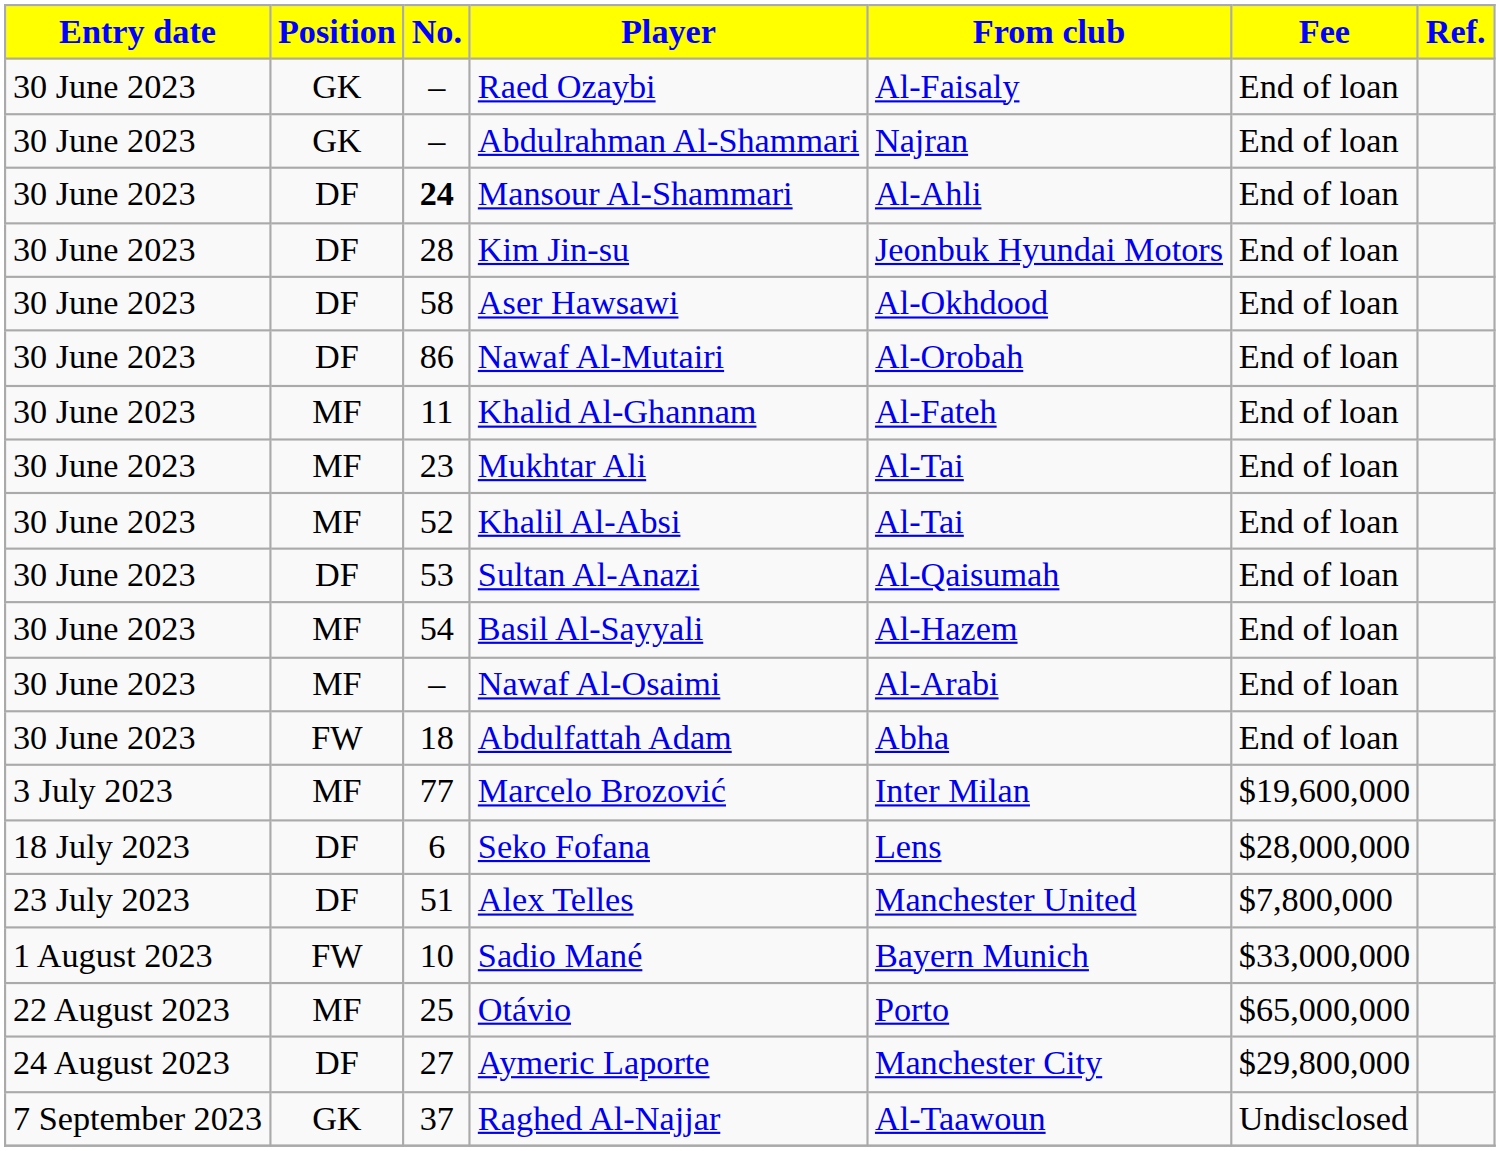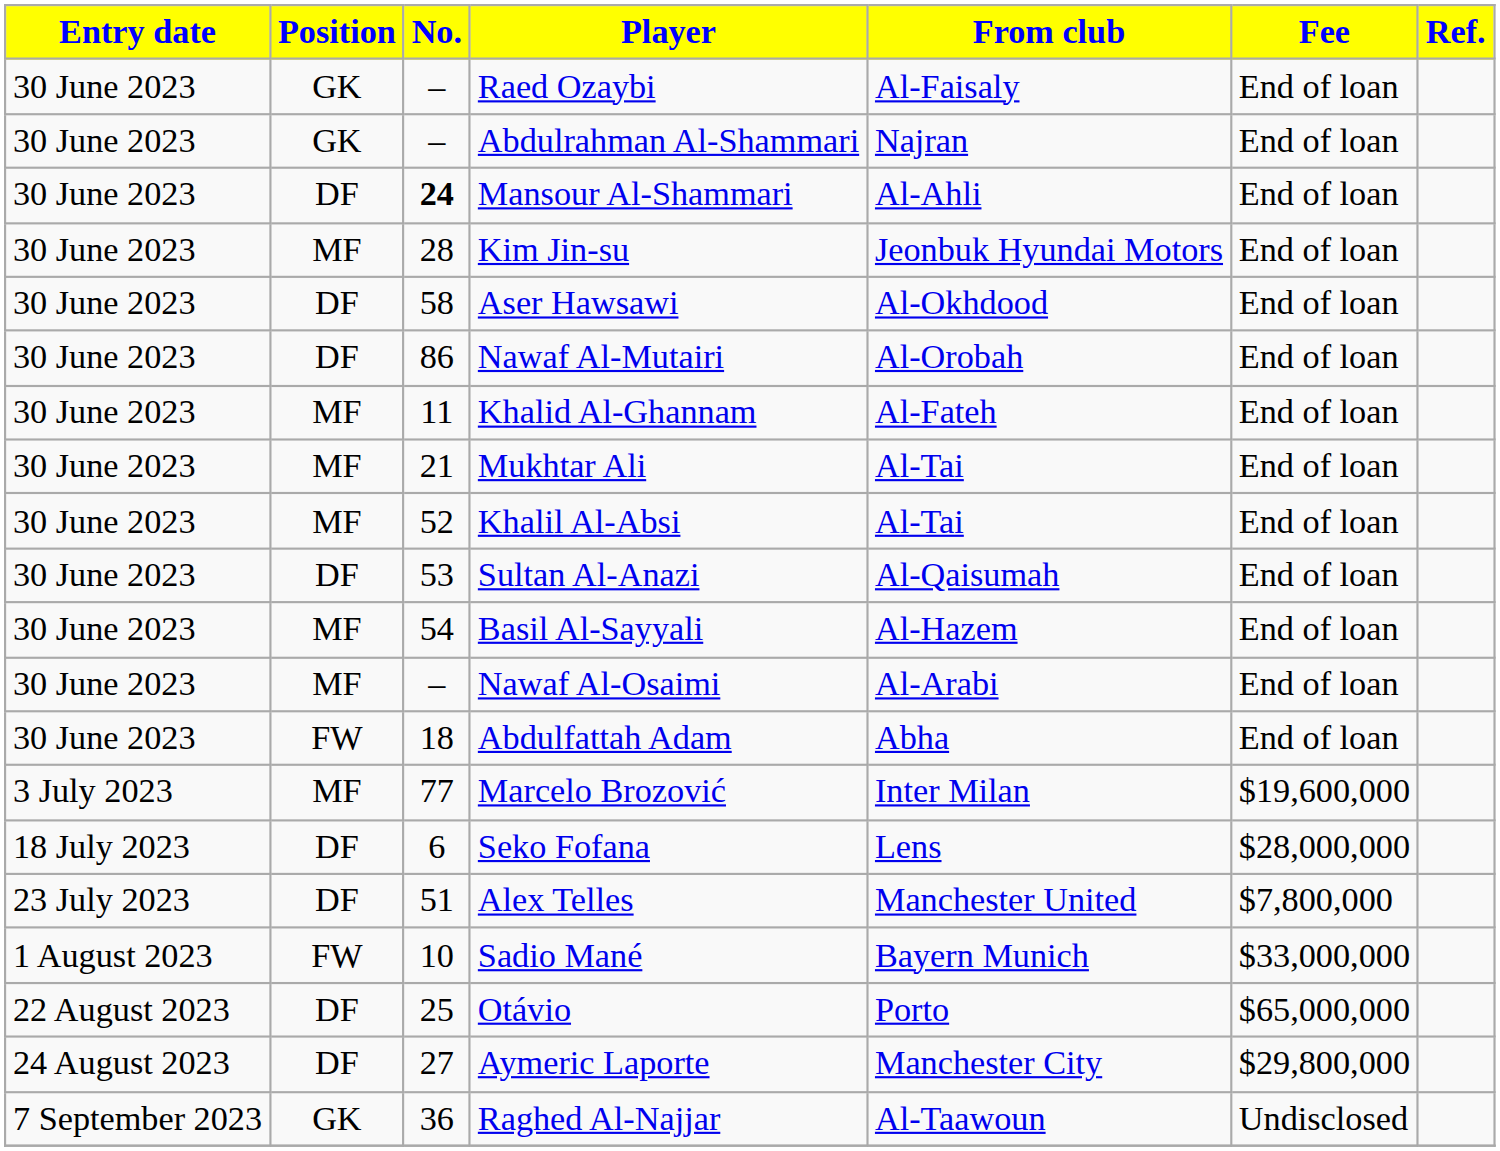Kim Jin-su | Position: DF -> MF
Mukhtar Ali | No.: 23 -> 21
Otávio | Position: MF -> DF
Raghed Al-Najjar | No.: 37 -> 36
